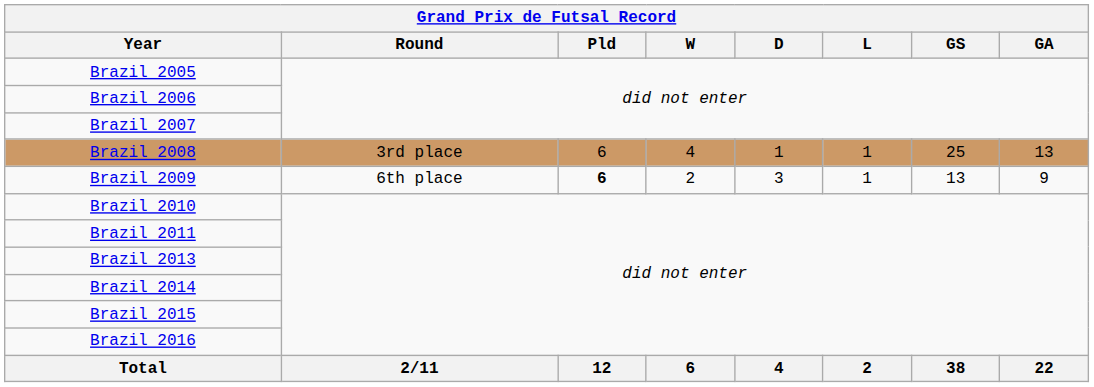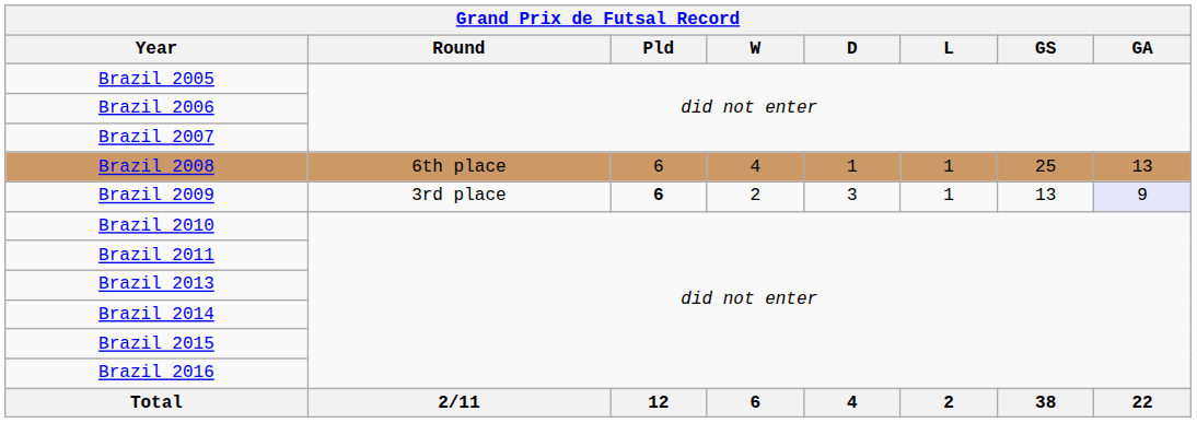Brazil 2008 | Round: 3rd place -> 6th place
Brazil 2009 | Round: 6th place -> 3rd place
Brazil 2009 | GA: no background -> lavender background
